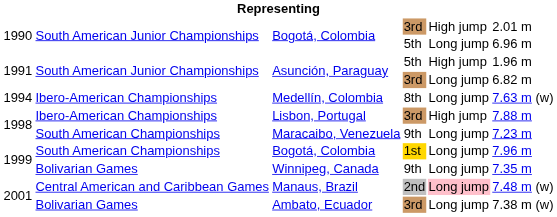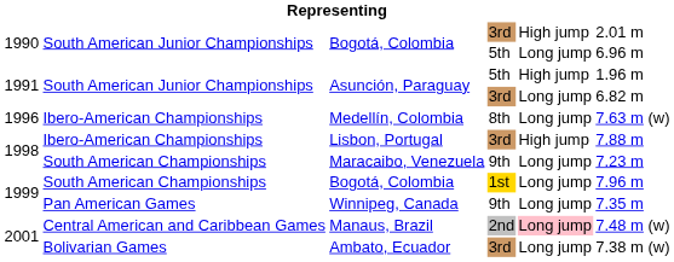Medellín, Colombia | column 1: 1994 -> 1996
Winnipeg, Canada | column 2: Bolivarian Games -> Pan American Games
